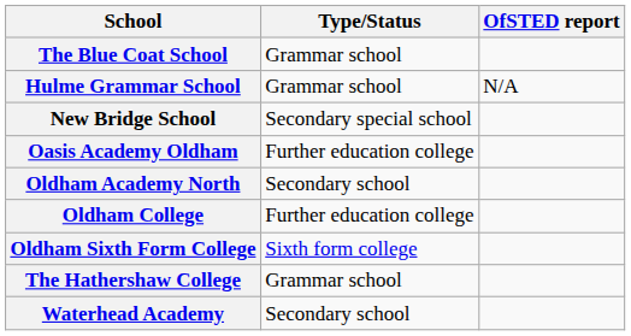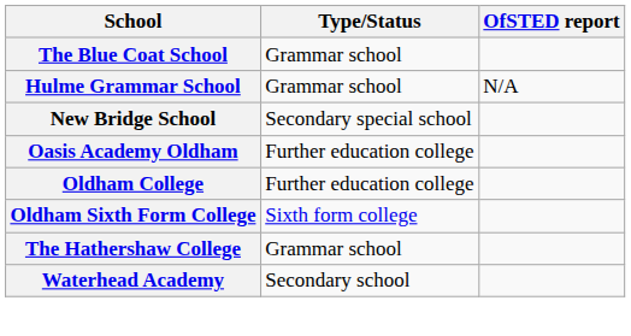- row: Oldham Academy North | Secondary school
